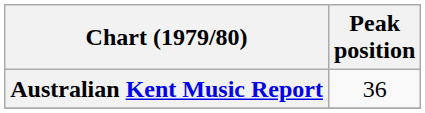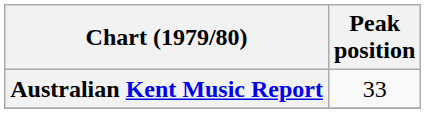Australian Kent Music Report | Peak position: 36 -> 33
